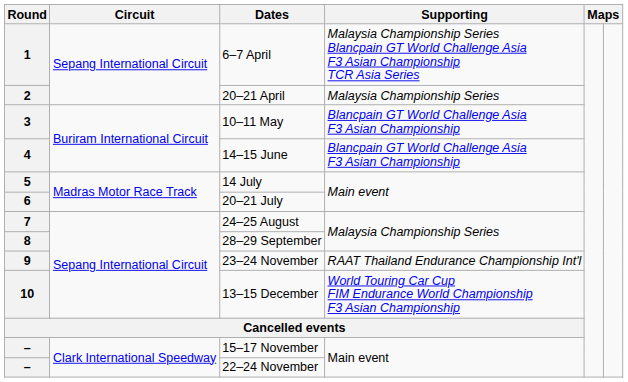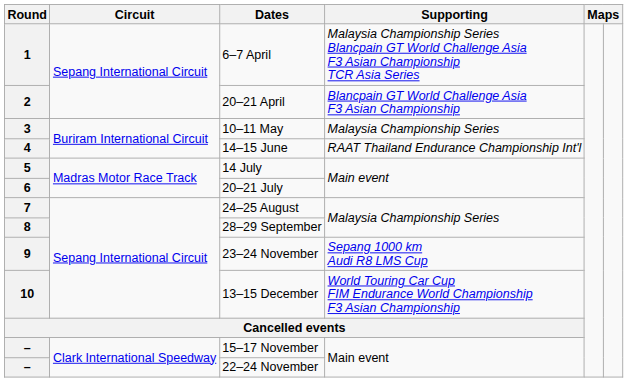2 | Supporting: Malaysia Championship Series -> Blancpain GT World Challenge Asia F3 Asian Championship
3 | Supporting: Blancpain GT World Challenge Asia F3 Asian Championship -> Malaysia Championship Series
4 | Supporting: Blancpain GT World Challenge Asia F3 Asian Championship -> RAAT Thailand Endurance Championship Int'l
9 | Supporting: RAAT Thailand Endurance Championship Int'l -> Sepang 1000 km Audi R8 LMS Cup
